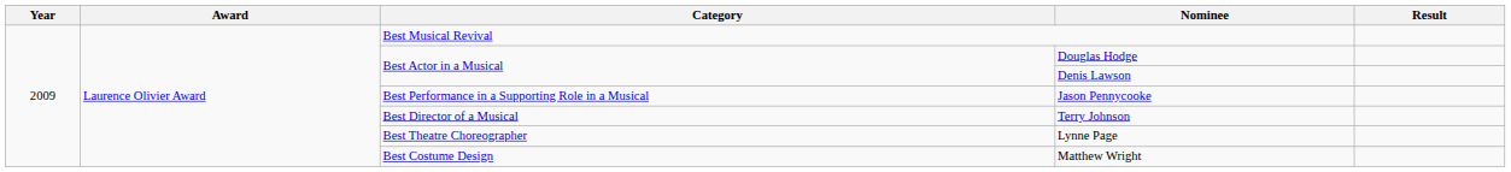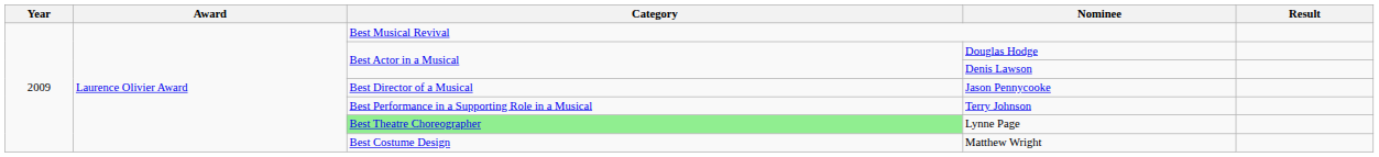Jason Pennycooke | Category: Best Performance in a Supporting Role in a Musical -> Best Director of a Musical
Terry Johnson | Category: Best Director of a Musical -> Best Performance in a Supporting Role in a Musical
Lynne Page | Category: no background -> lightgreen background
